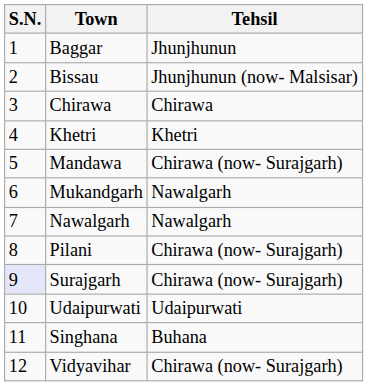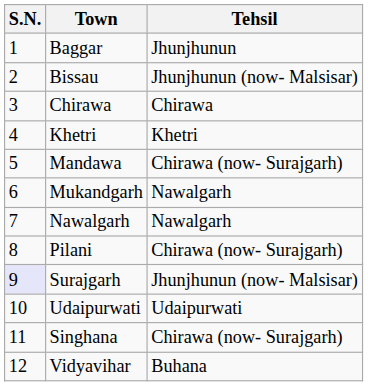Surajgarh | Tehsil: Chirawa (now- Surajgarh) -> Jhunjhunun (now- Malsisar)
Singhana | Tehsil: Buhana -> Chirawa (now- Surajgarh)
Vidyavihar | Tehsil: Chirawa (now- Surajgarh) -> Buhana
